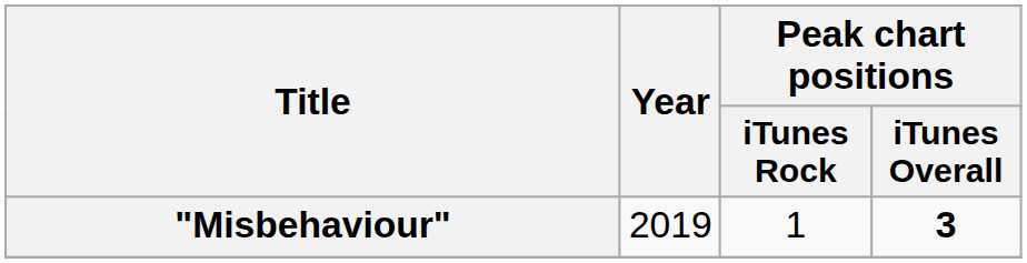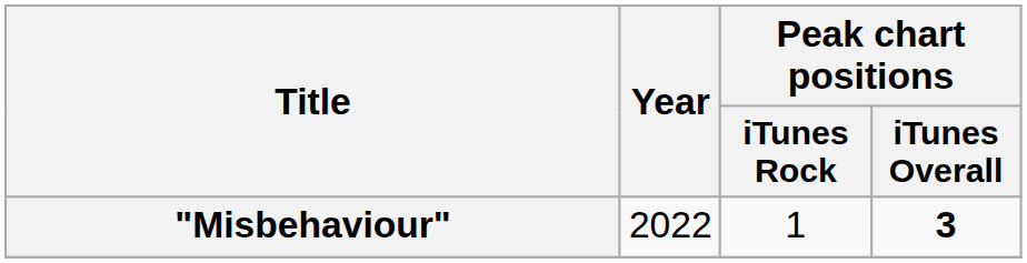"Misbehaviour" | Year: 2019 -> 2022
